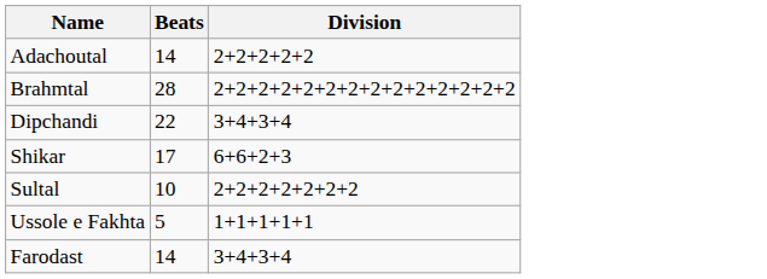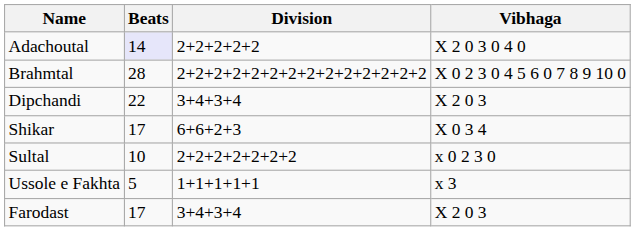+ column: Vibhaga | X 2 0 3 0 4 0 | X 0 2 3 0 4 5 6 0 7 8 9 10 0 | X 2 0 3 | X 0 3 4 | x 0 2 3 0 | x 3 | X 2 0 3
Adachoutal | Beats: no background -> lavender background
Farodast | Beats: 14 -> 17
